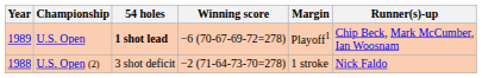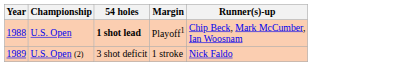- column: Winning score | −6 (70-67-69-72=278) | −2 (71-64-73-70=278)
U.S. Open | Year: 1989 -> 1988
U.S. Open (2) | Year: 1988 -> 1989
